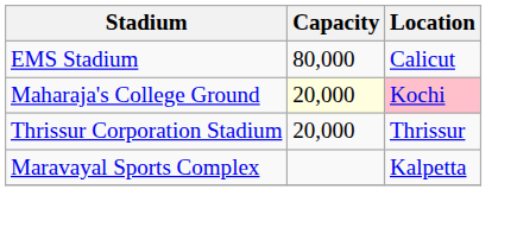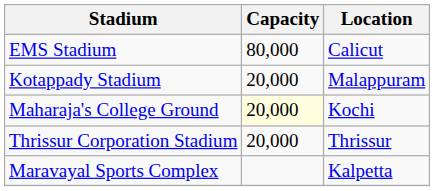+ row: Kotappady Stadium | 20,000 | Malappuram
Maharaja's College Ground | Location: pink background -> no background
